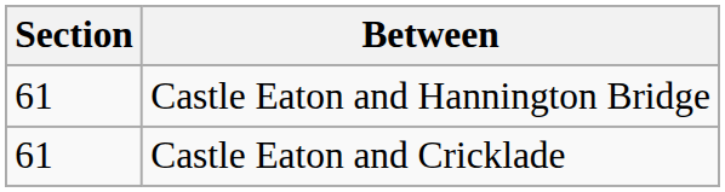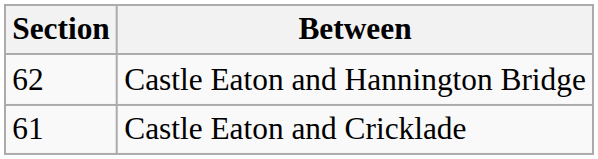Castle Eaton and Hannington Bridge | Section: 61 -> 62
